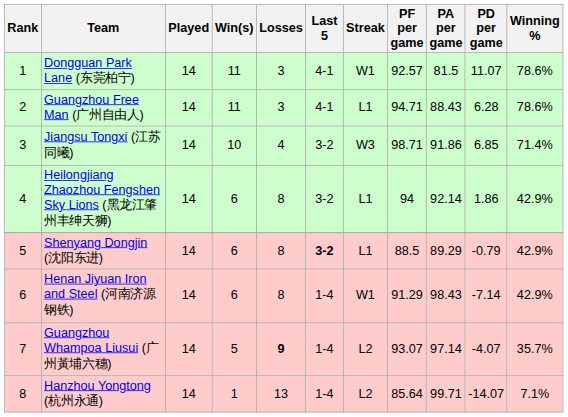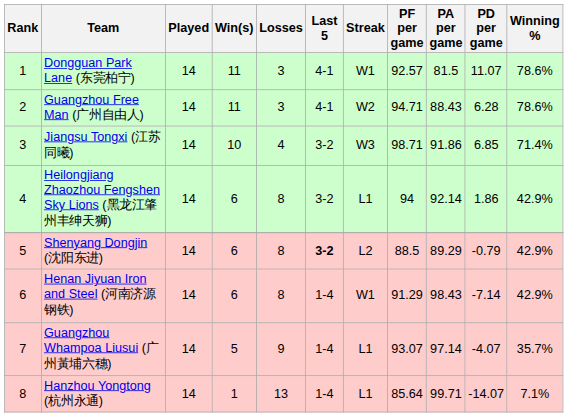Guangzhou Free Man (广州自由人) | Streak: L1 -> W2
Shenyang Dongjin (沈阳东进) | Streak: L1 -> L2
Guangzhou Whampoa Liusui (广州黃埔六穗) | Losses: bold -> normal
Guangzhou Whampoa Liusui (广州黃埔六穗) | Streak: L2 -> L1
Hanzhou Yongtong (杭州永通) | Streak: L2 -> L1
